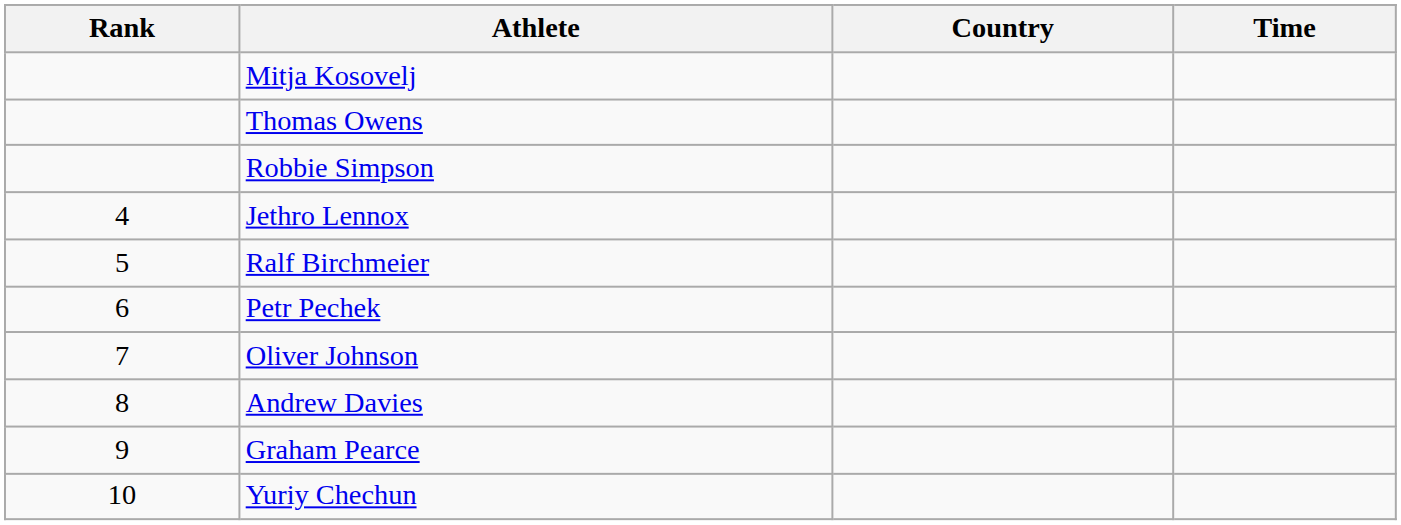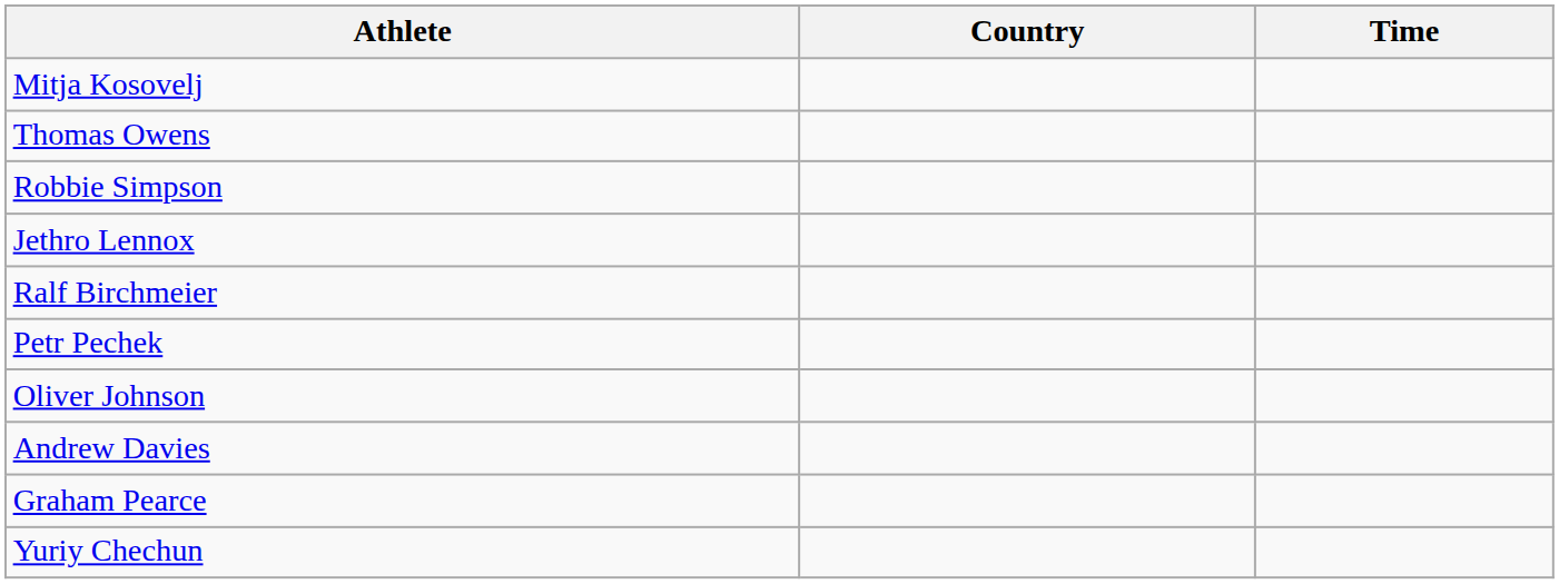- column: Rank | 4 | 5 | 6 | 7 | 8 | 9 | 10
